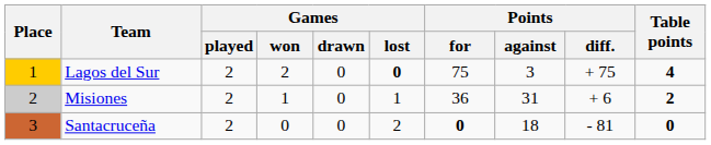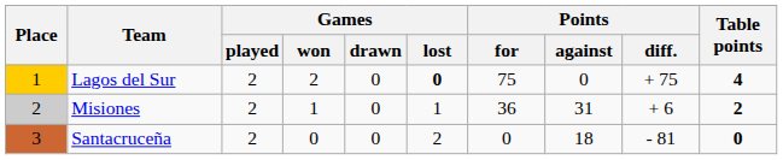Lagos del Sur | Points / against: 3 -> 0
Santacruceña | Points / for: bold -> normal
